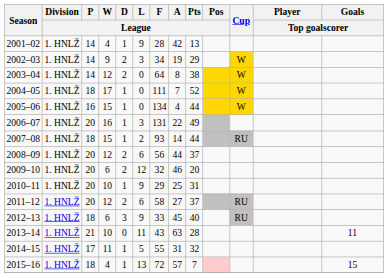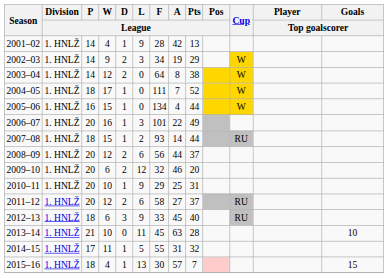2006–07 | F / League: 131 -> 101
2013–14 | F / League: 43 -> 45
2013–14 | Goals / Top goalscorer: 11 -> 10
2015–16 | F / League: 72 -> 30
